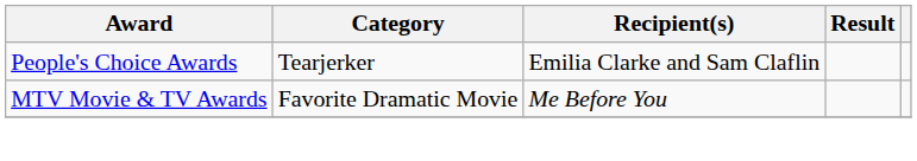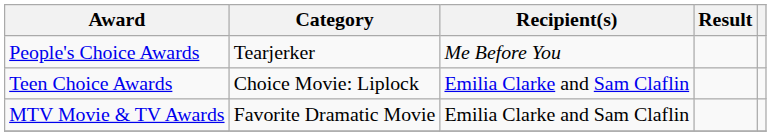People's Choice Awards | Recipient(s): Emilia Clarke and Sam Claflin -> Me Before You
+ row: Teen Choice Awards | Choice Movie: Liplock | Emilia Clarke and Sam Claflin
MTV Movie & TV Awards | Recipient(s): Me Before You -> Emilia Clarke and Sam Claflin
